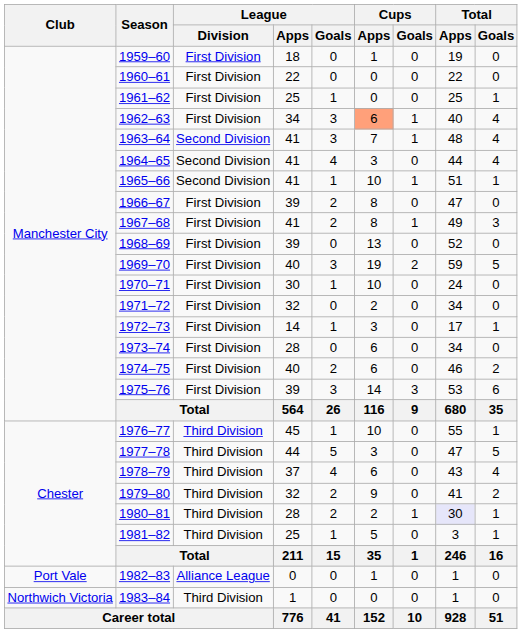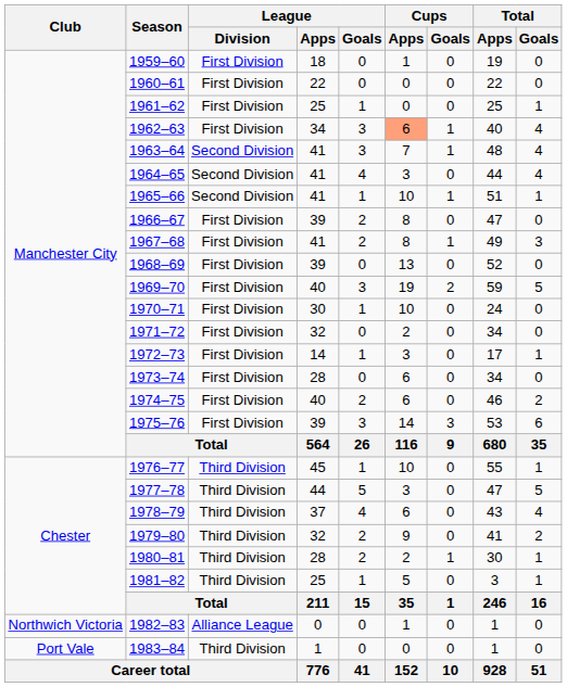1980–81 | Total / Apps: lavender background -> no background
1982–83 | Club: Port Vale -> Northwich Victoria
1983–84 | Club: Northwich Victoria -> Port Vale
